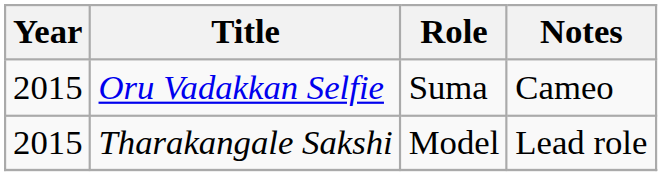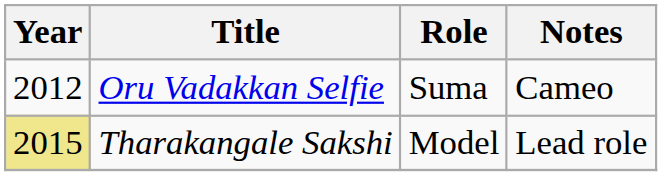Oru Vadakkan Selfie | Year: 2015 -> 2012
Tharakangale Sakshi | Year: no background -> khaki background
